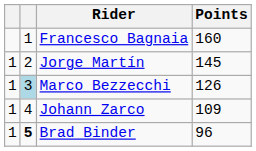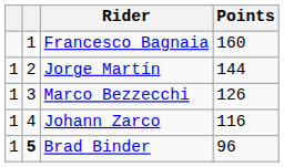Jorge Martín | Points: 145 -> 144
Marco Bezzecchi | column 2: lightblue background -> no background
Johann Zarco | Points: 109 -> 116
